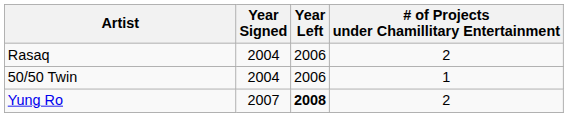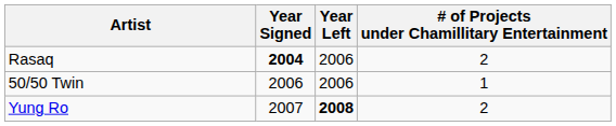Rasaq | Year Signed: normal -> bold
50/50 Twin | Year Signed: 2004 -> 2006
